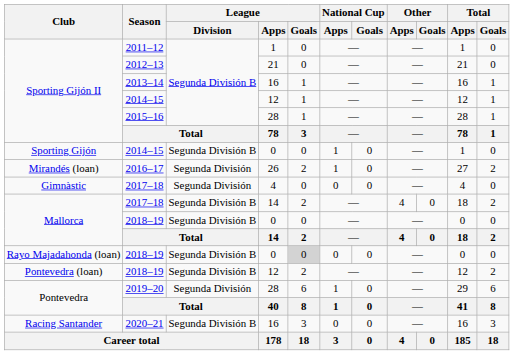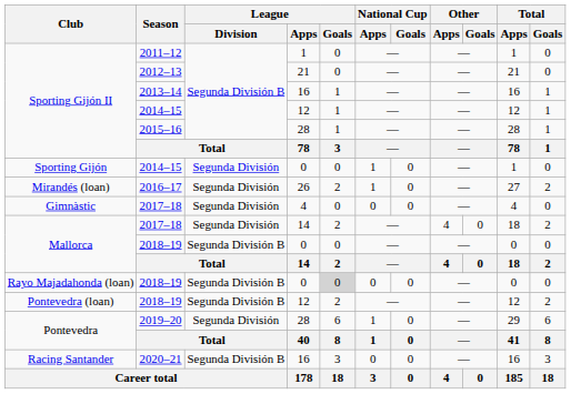Sporting Gijón / 2014–15 | League / Division: Segunda División B -> Segunda División
Mallorca / 2017–18 | League / Division: Segunda División B -> Segunda División
